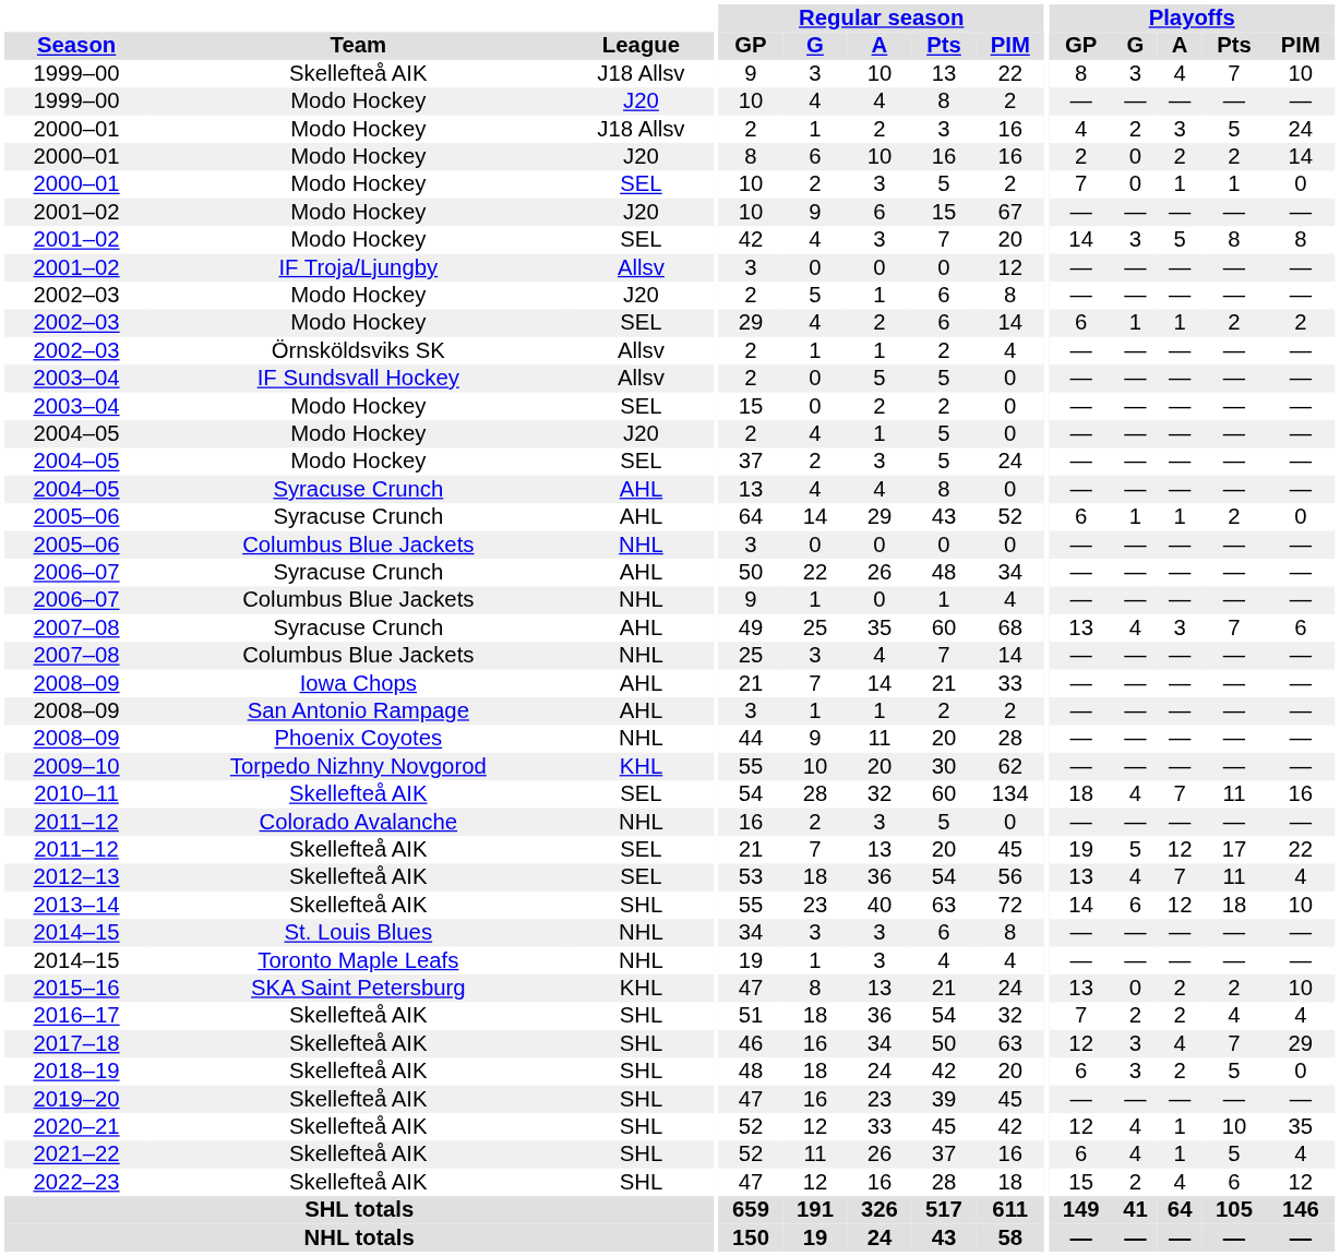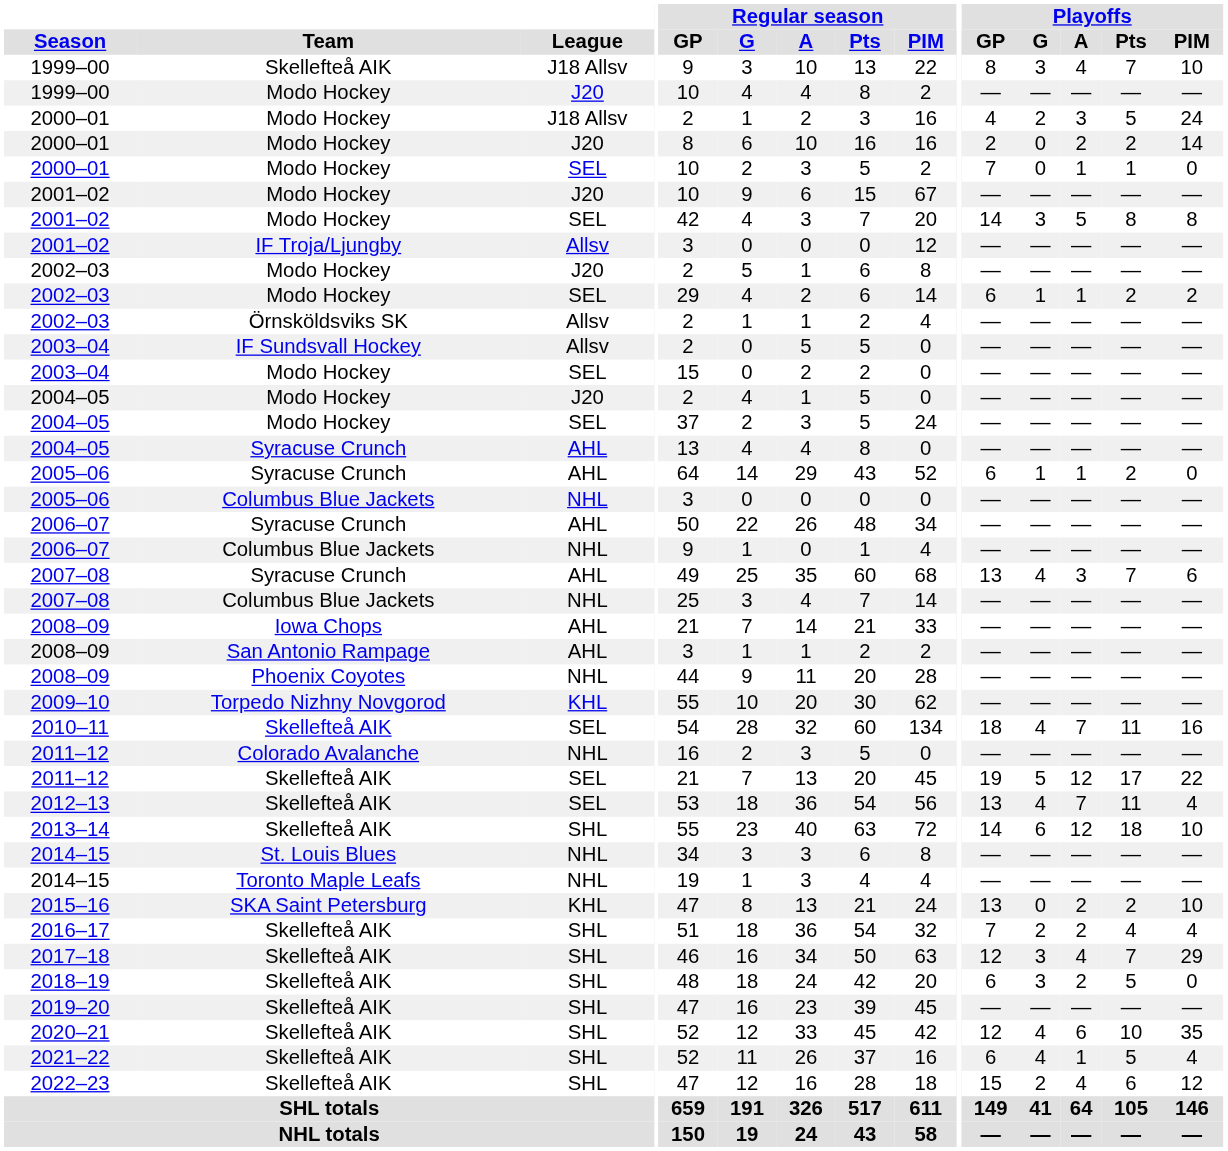2020–21 | Playoffs / A: 1 -> 6
